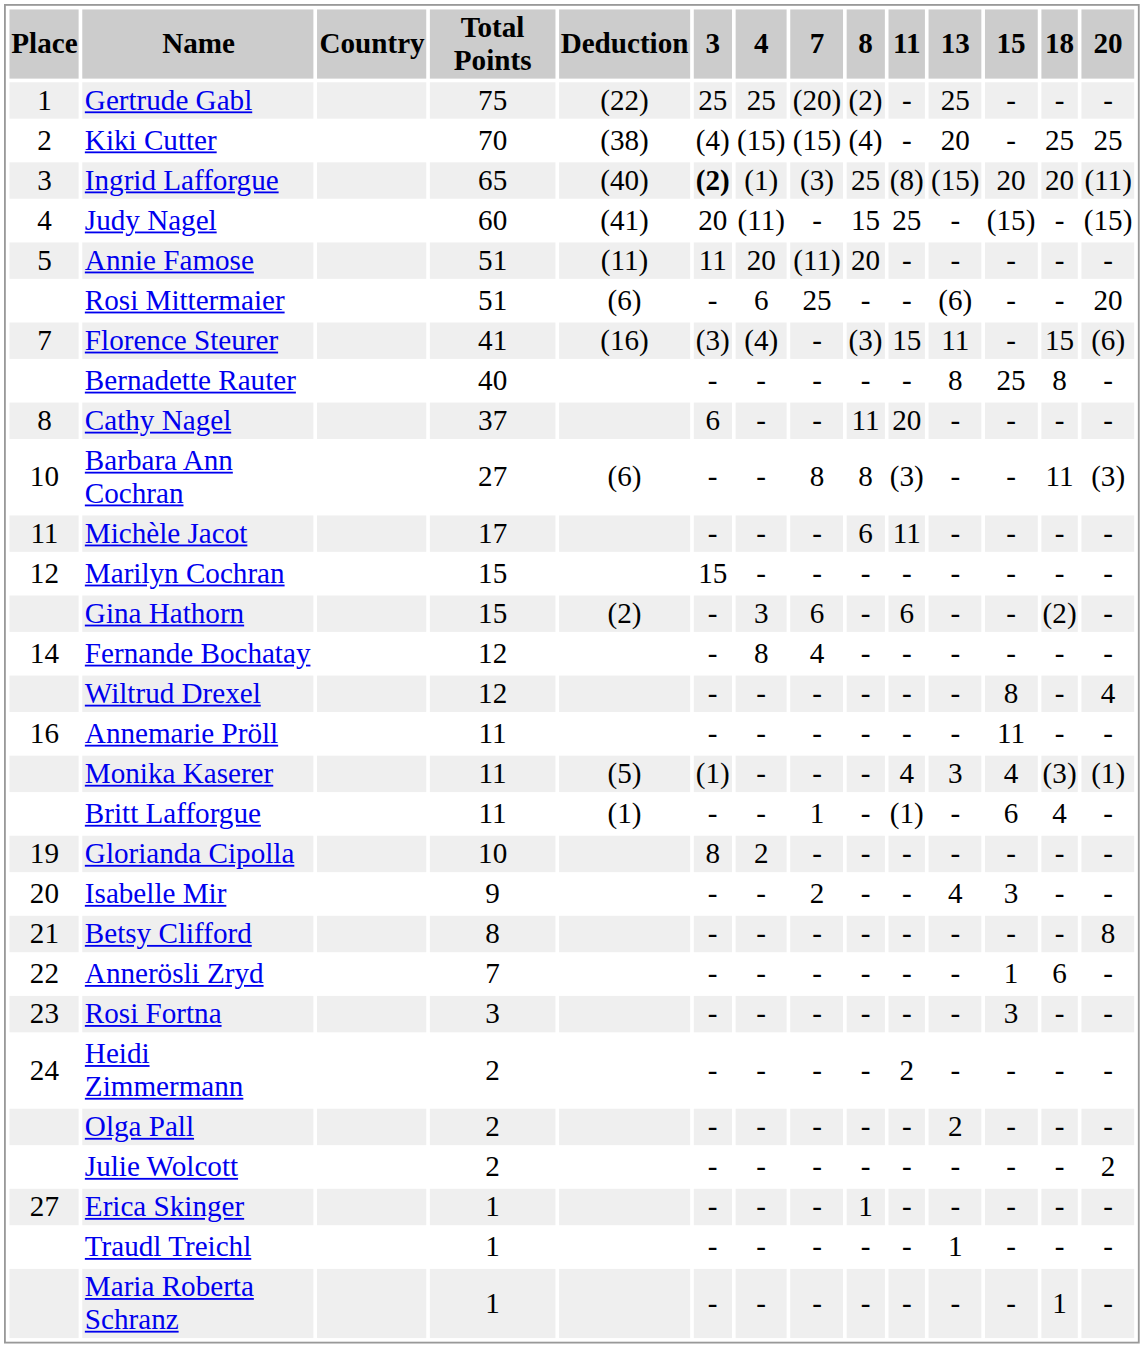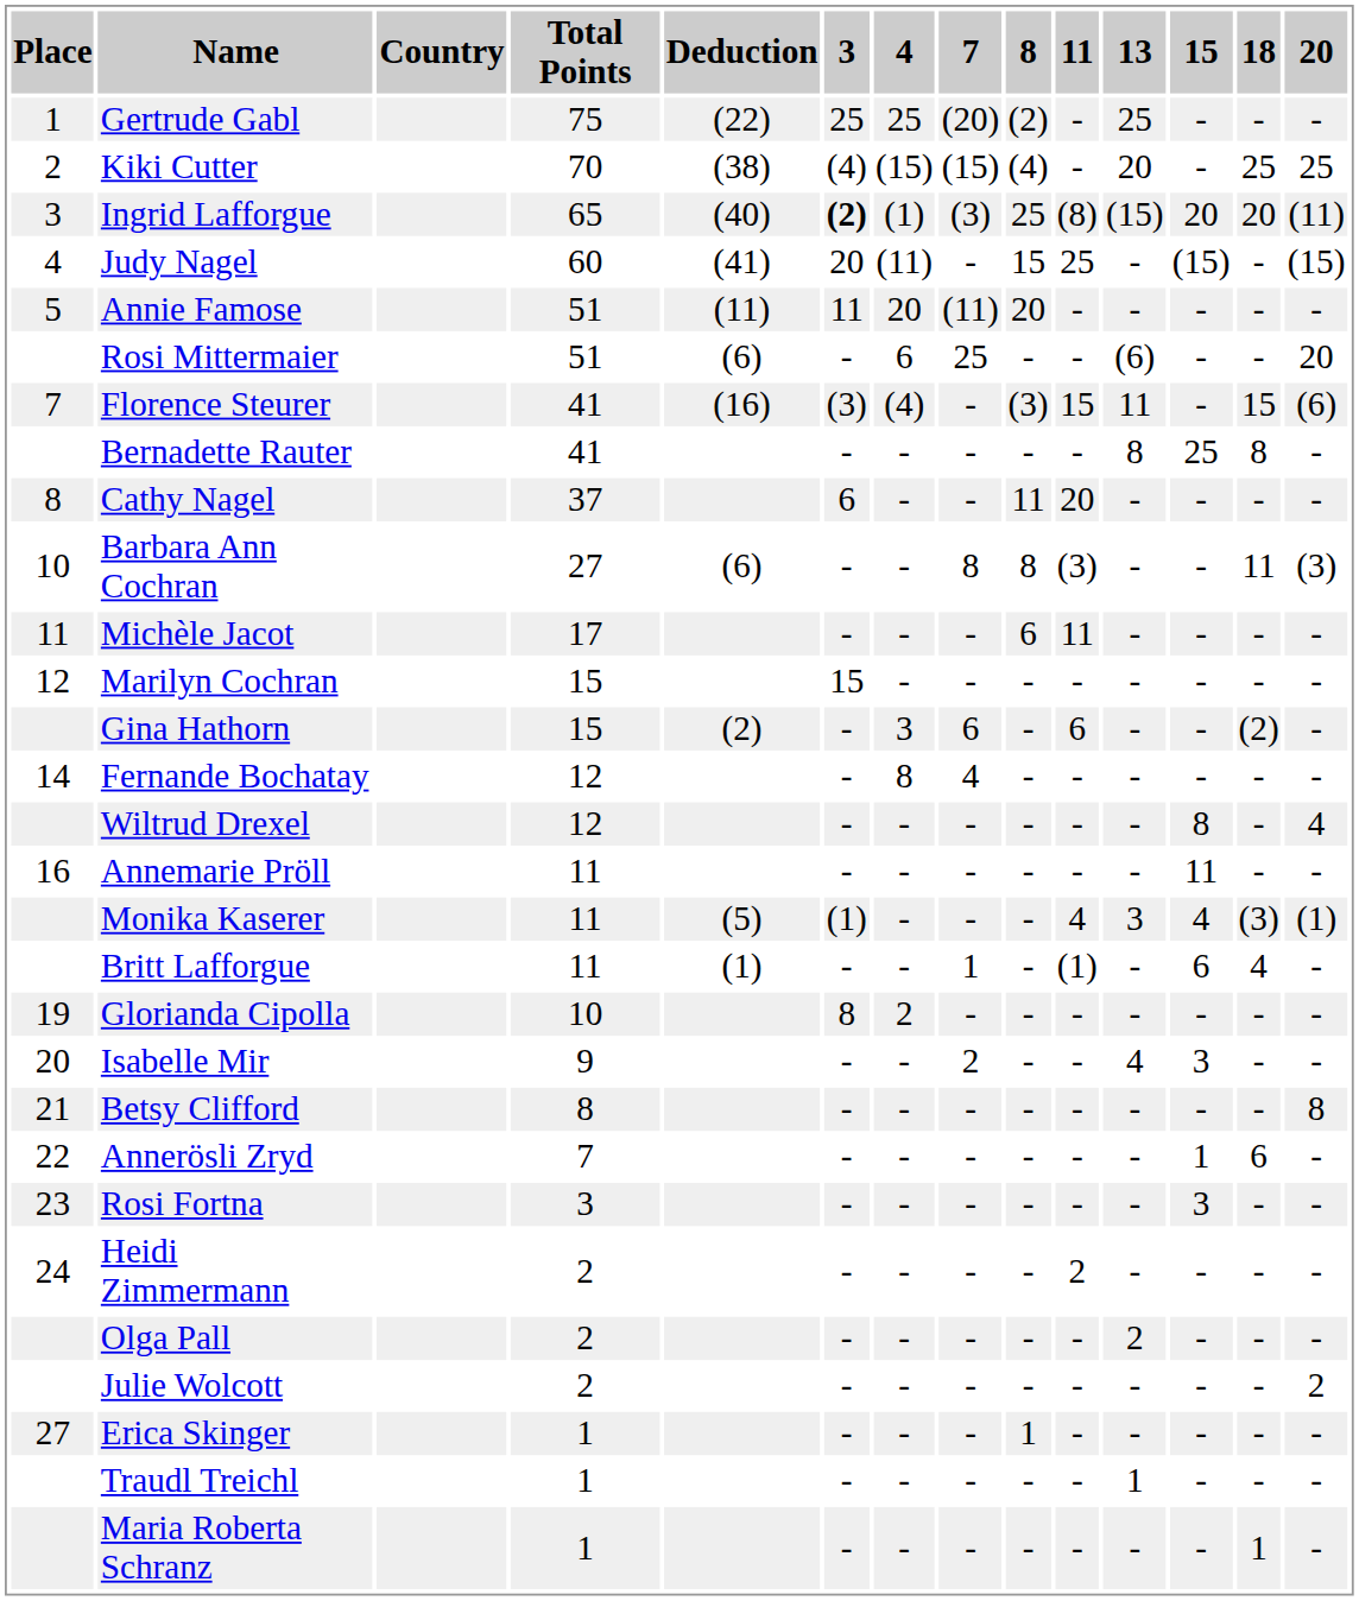Bernadette Rauter | Total Points: 40 -> 41
